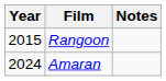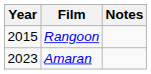Amaran | Year: 2024 -> 2023
